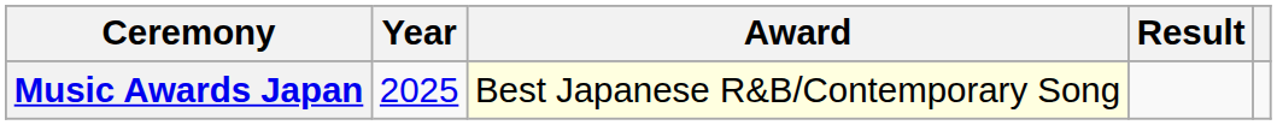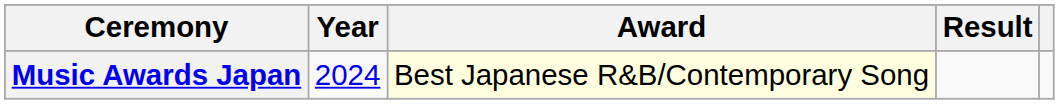Music Awards Japan | Year: 2025 -> 2024
